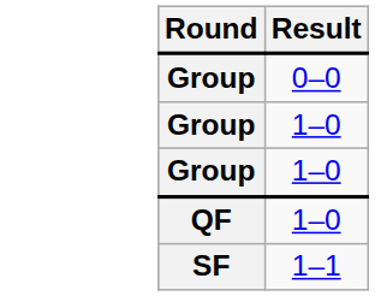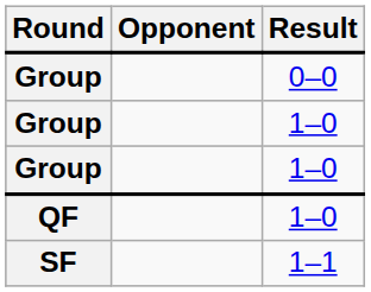+ column: Opponent
